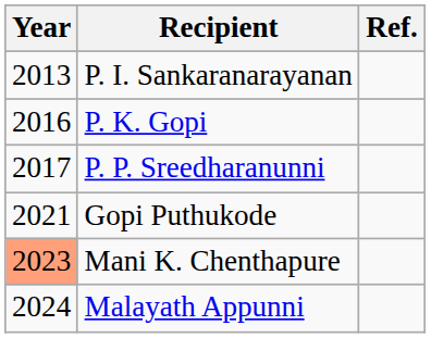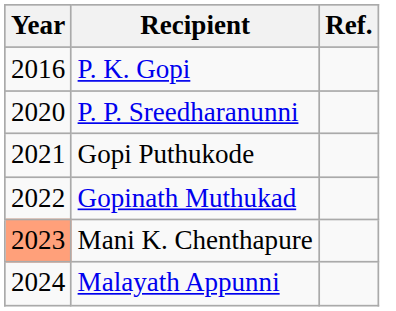- row: 2013 | P. I. Sankaranarayanan
P. P. Sreedharanunni | Year: 2017 -> 2020
+ row: 2022 | Gopinath Muthukad
